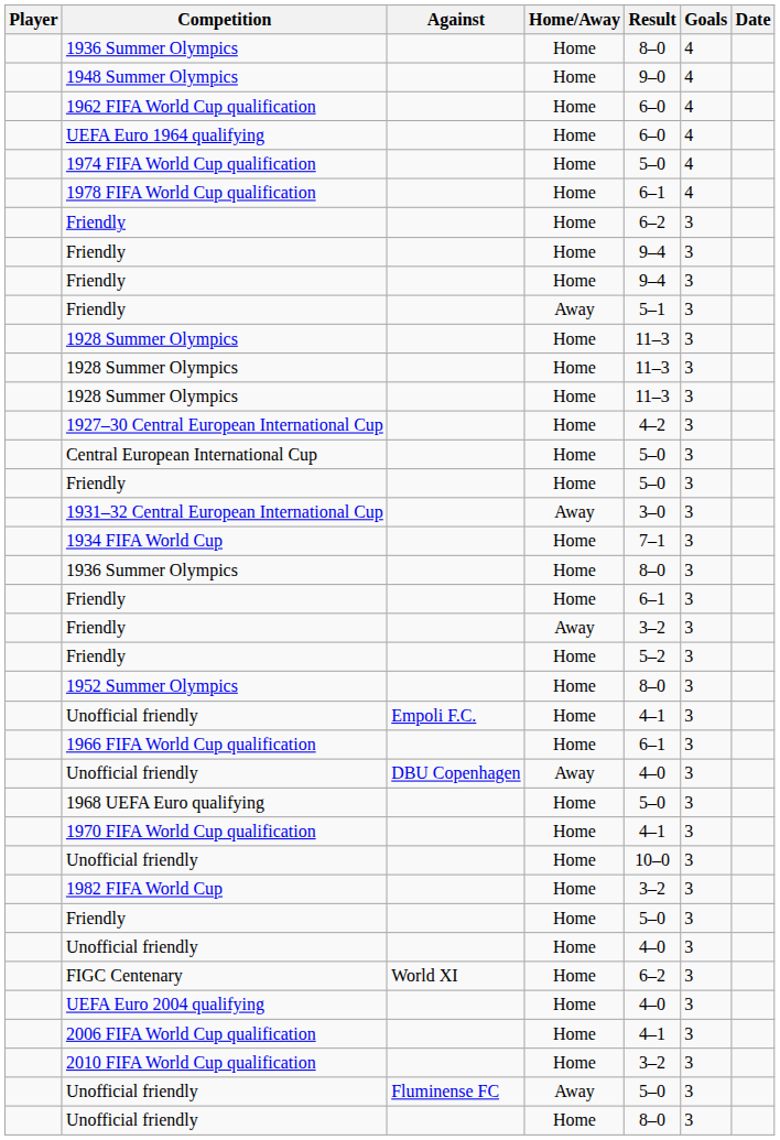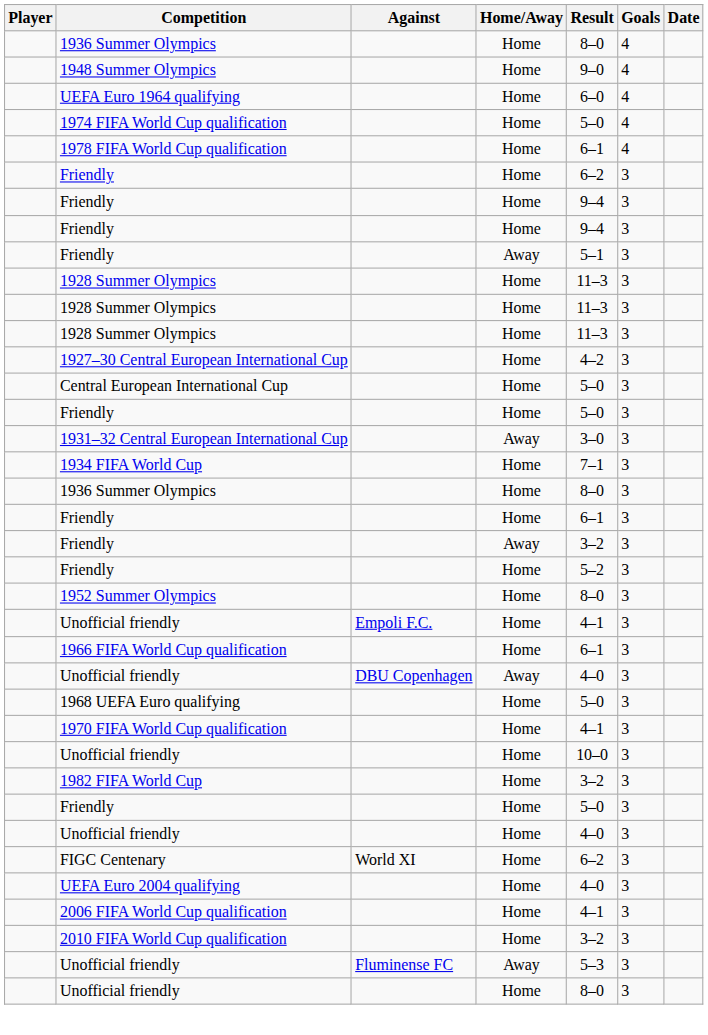- row: 1962 FIFA World Cup qualification | Home | 6–0 | 4
Unofficial friendly / Fluminense FC | Result: 5–0 -> 5–3
